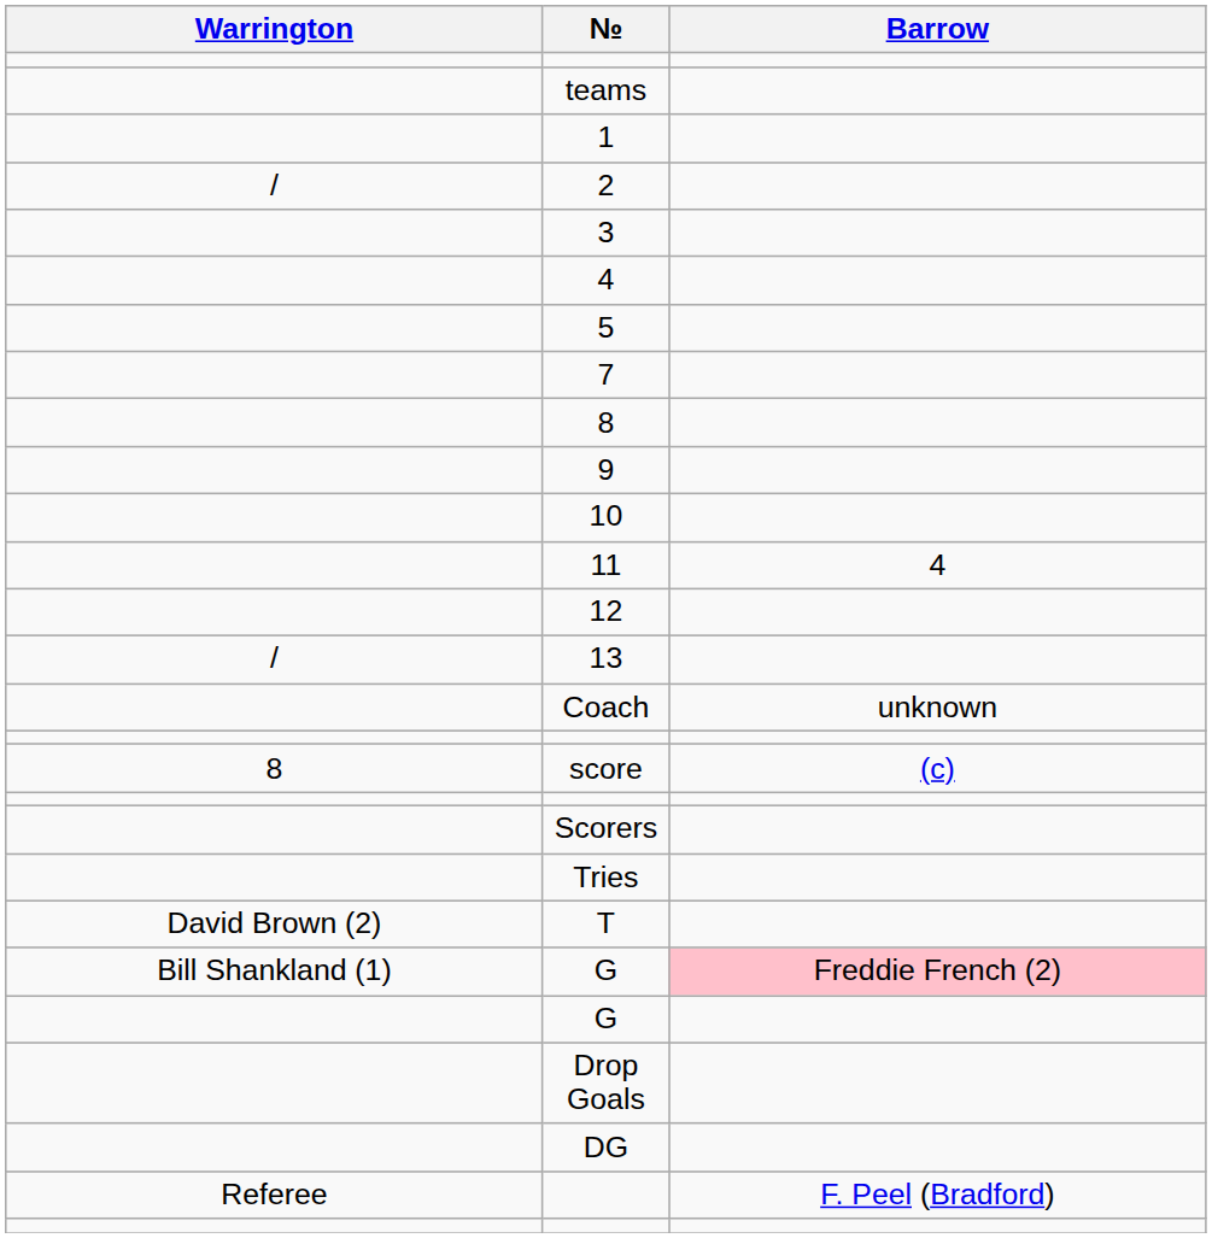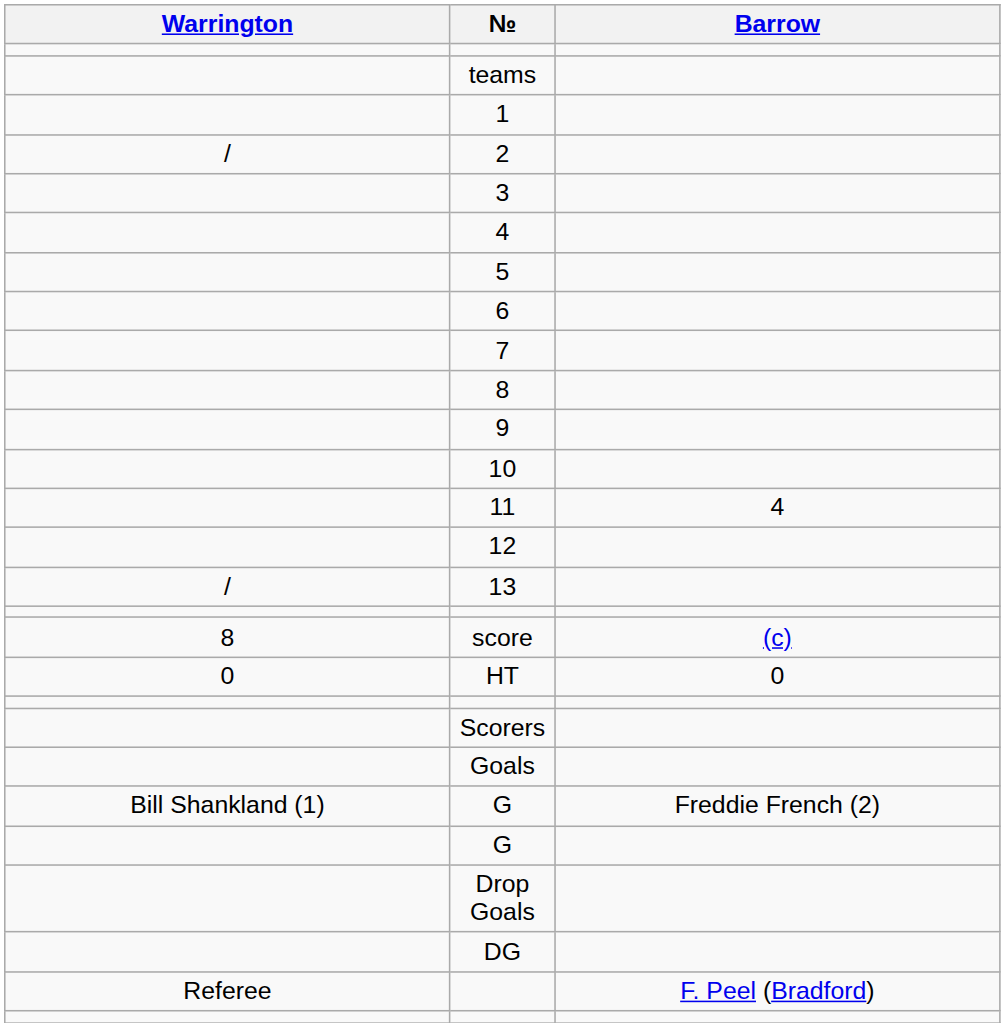+ row: 6
- row: Coach | unknown
+ row: 0 | HT | 0
- row: Tries
- row: David Brown (2) | T
+ row: Goals
Bill Shankland (1) / G | Barrow: pink background -> no background
